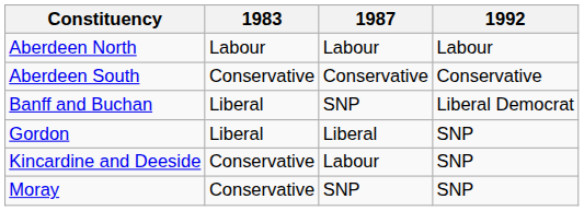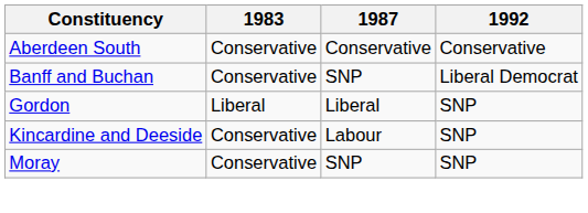- row: Aberdeen North | Labour | Labour | Labour
Banff and Buchan | 1983: Liberal -> Conservative
